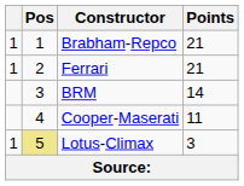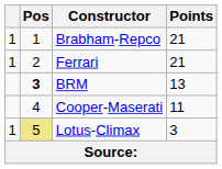BRM | Pos: normal -> bold
BRM | Points: 14 -> 13
